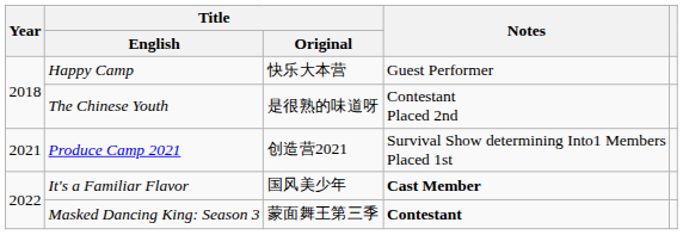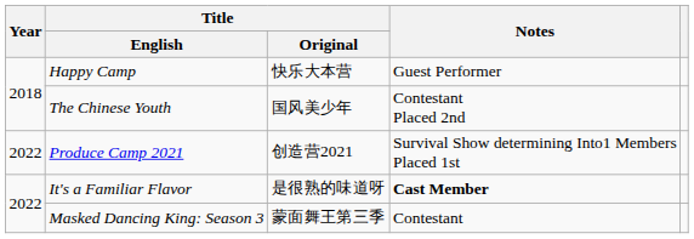The Chinese Youth | Title / Original: 是很熟的味道呀 -> 国风美少年
Produce Camp 2021 | Year: 2021 -> 2022
It's a Familiar Flavor | Title / Original: 国风美少年 -> 是很熟的味道呀
Masked Dancing King: Season 3 | Notes: bold -> normal
